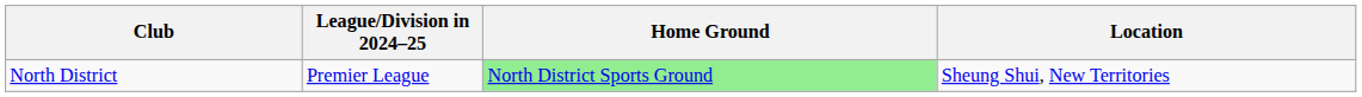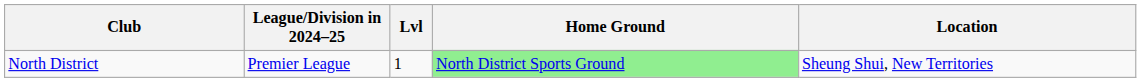+ column: Lvl | 1
